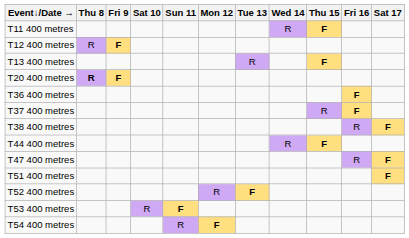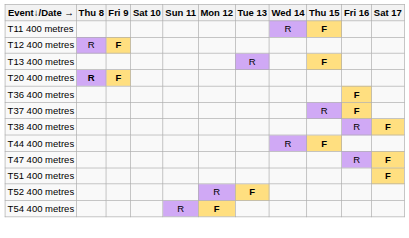- row: T53 400 metres | R | F
